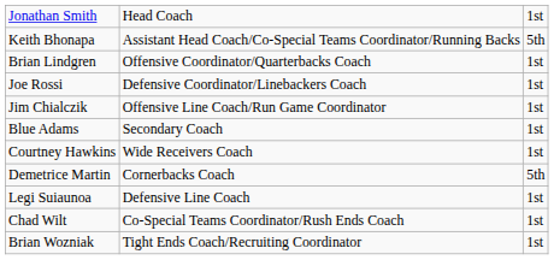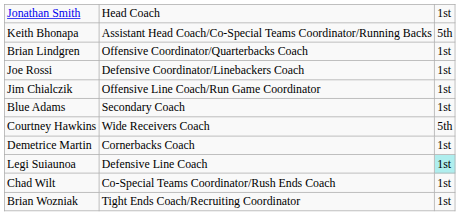Courtney Hawkins | column 3: 1st -> 5th
Demetrice Martin | column 3: 5th -> 1st
Legi Suiaunoa | column 3: no background -> paleturquoise background
